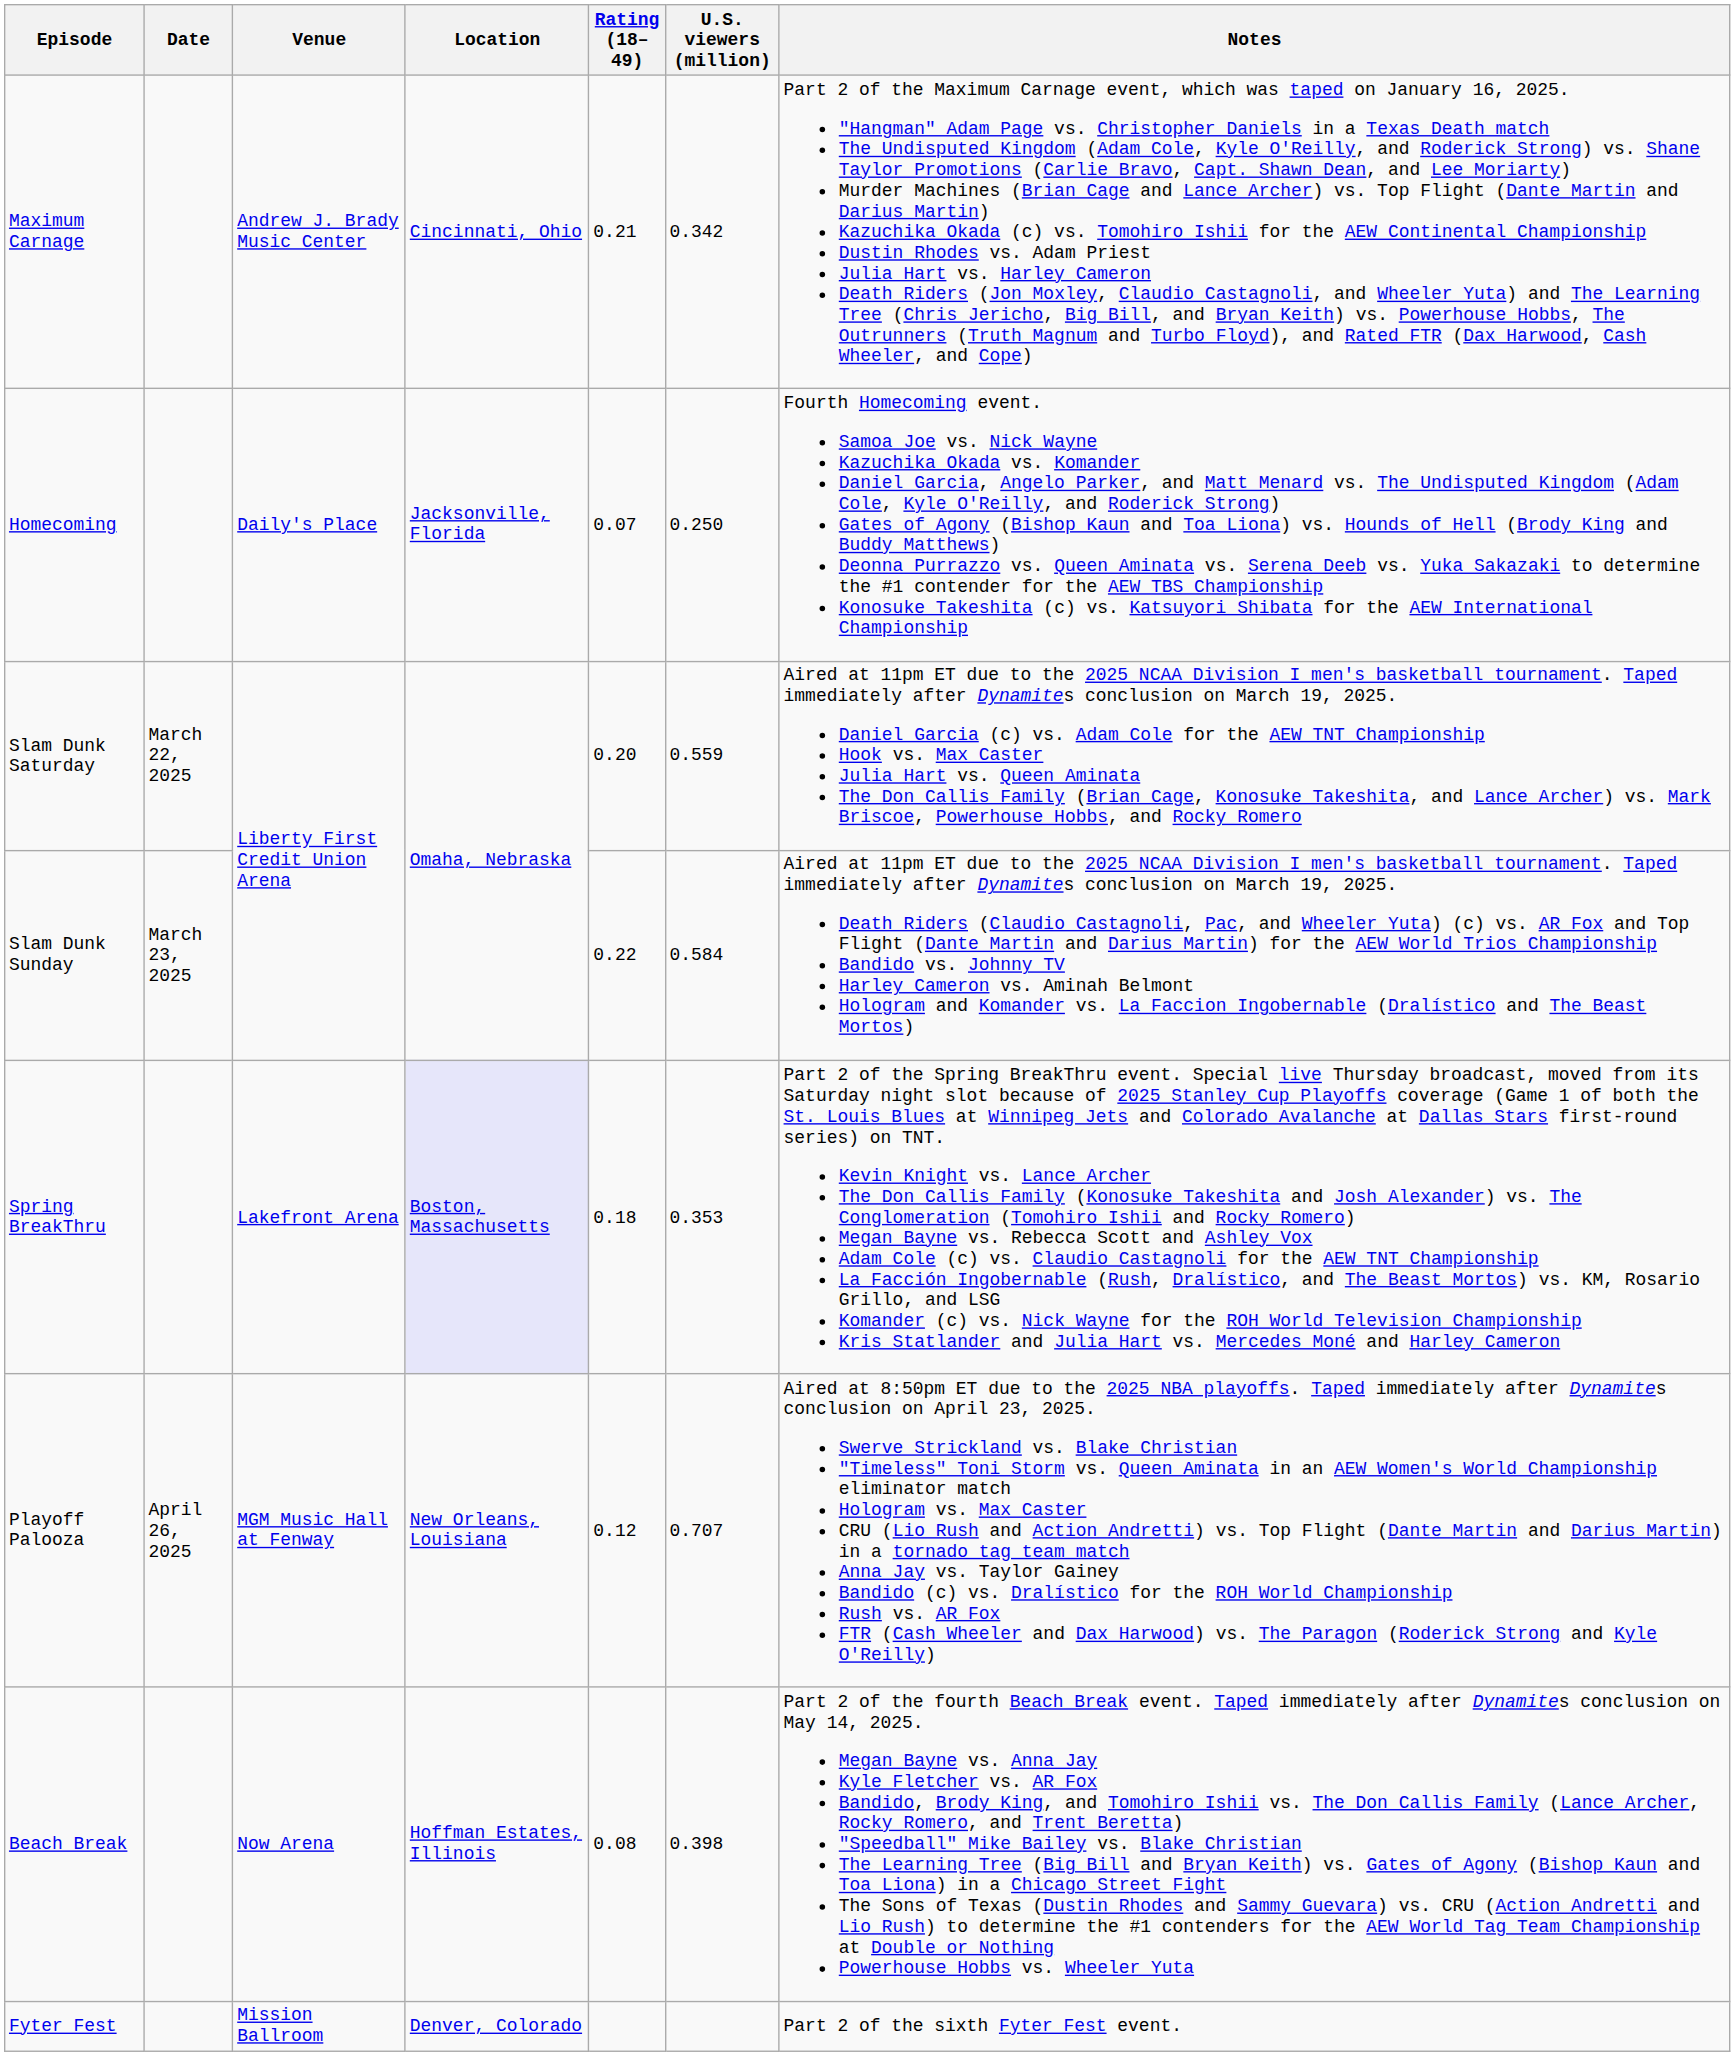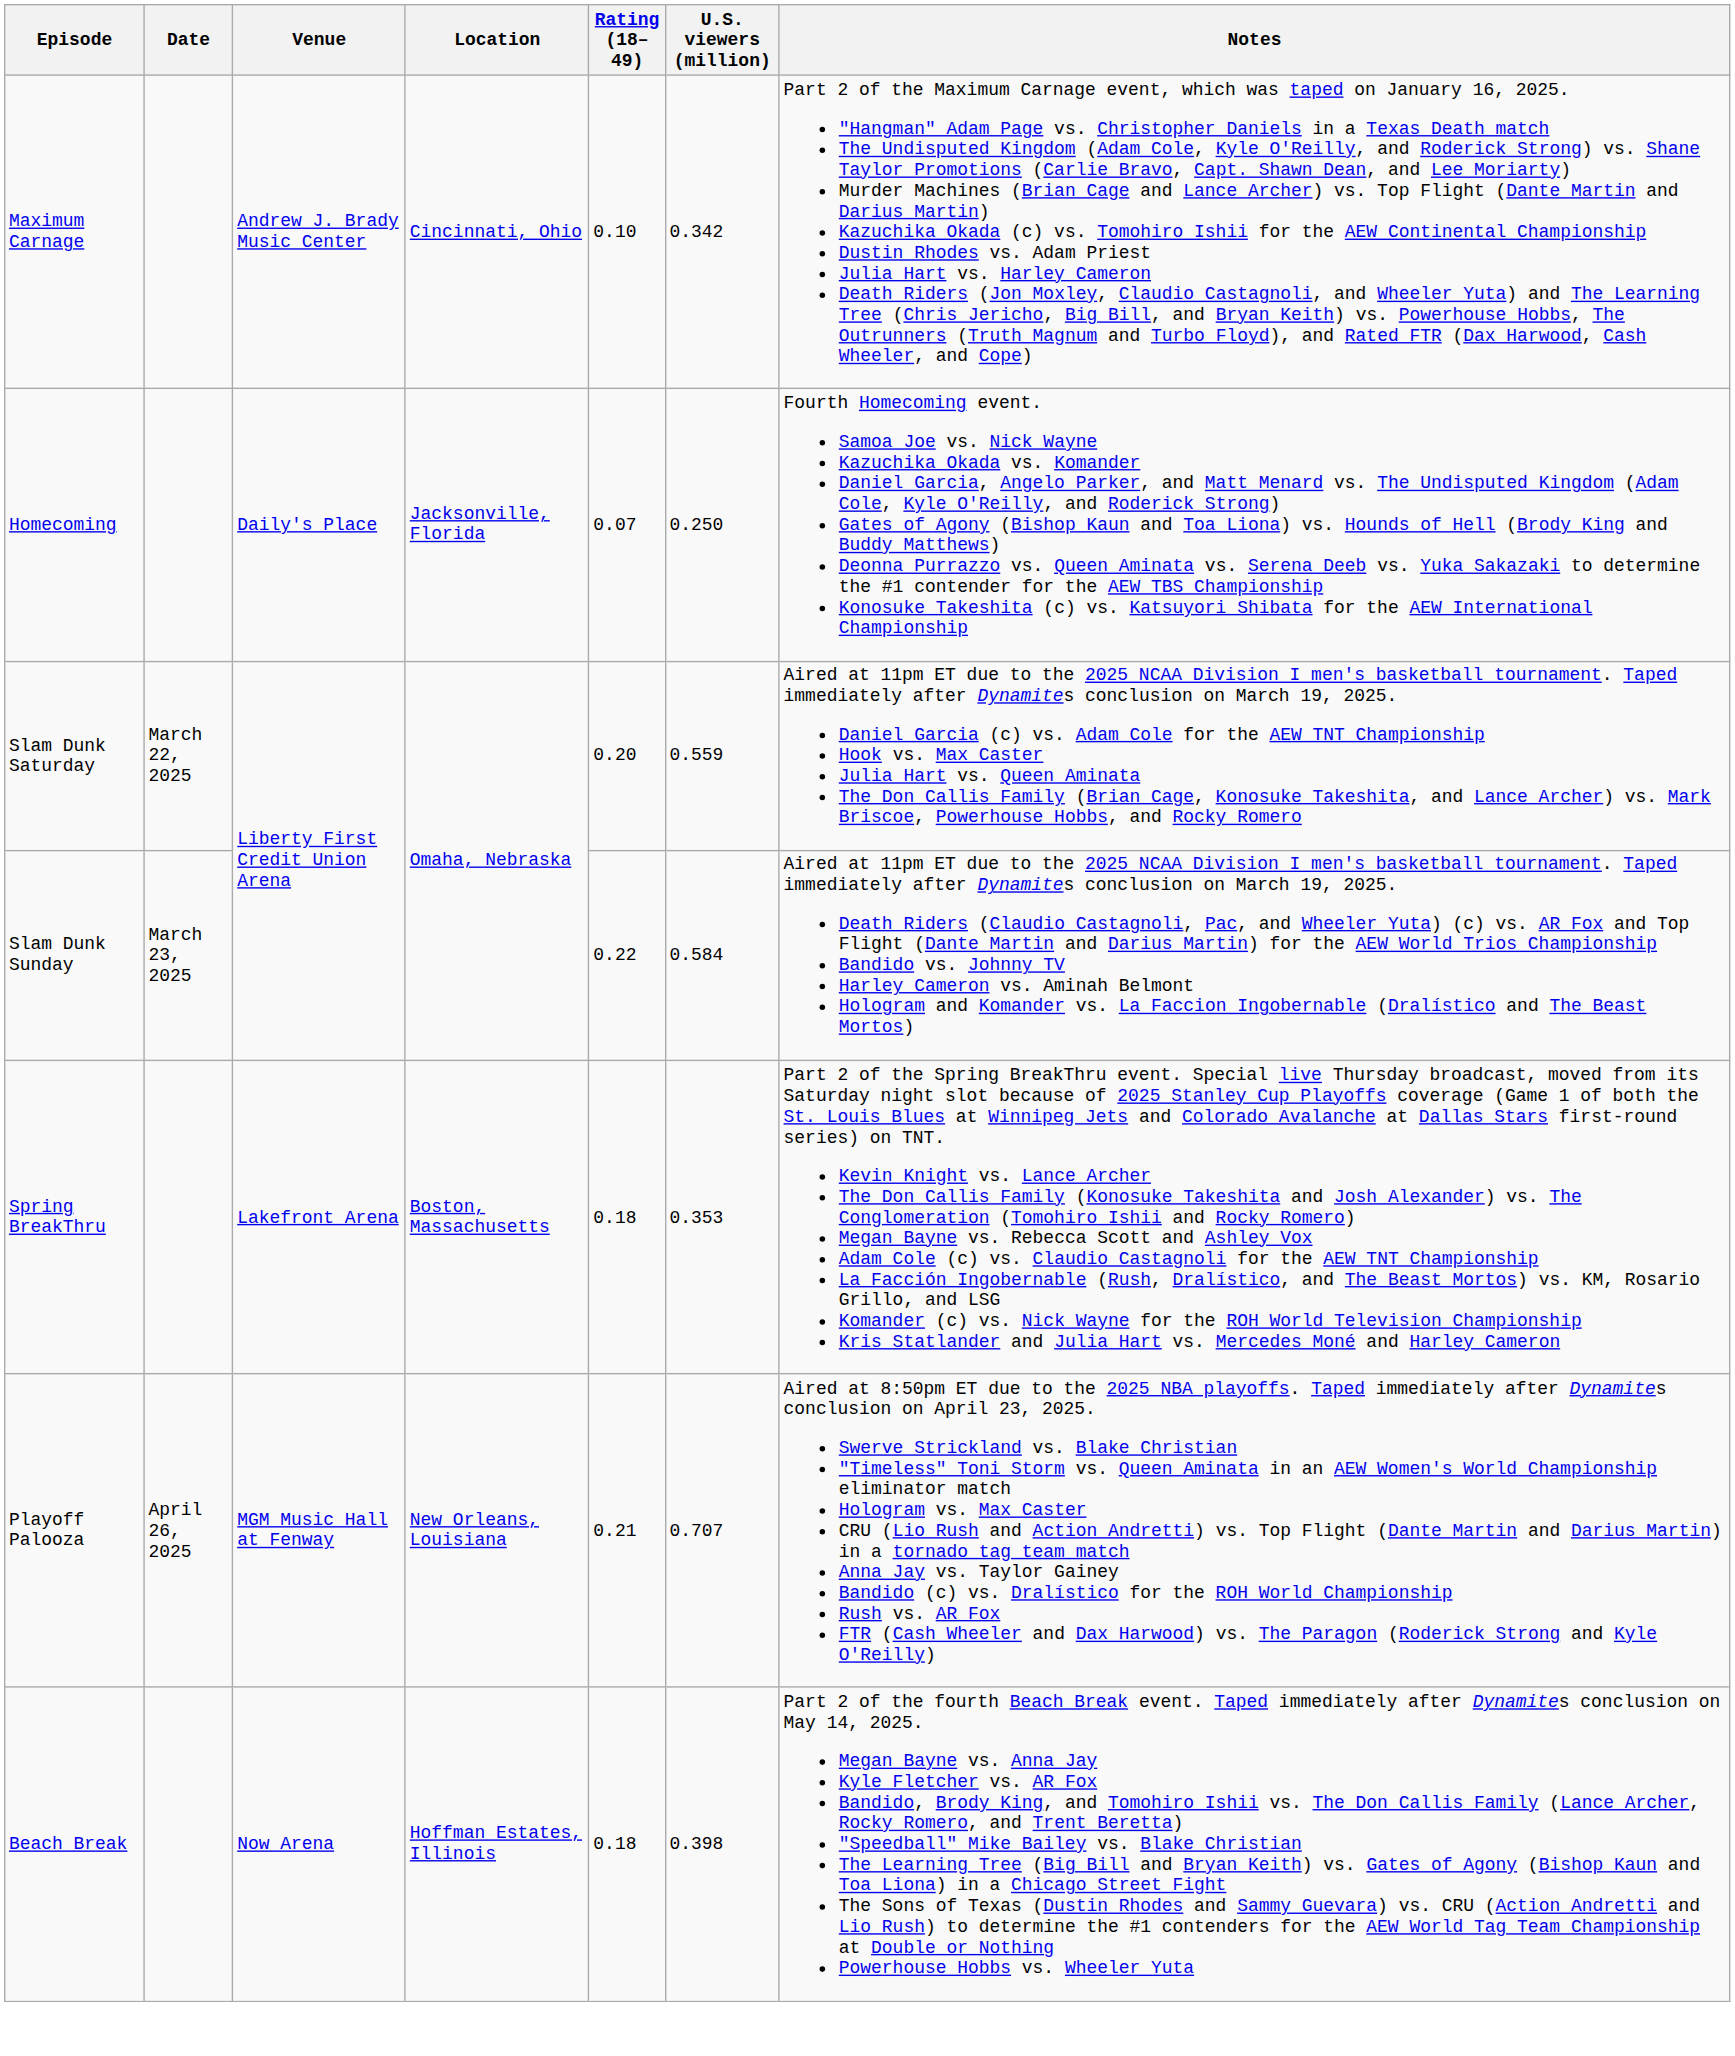Maximum Carnage | Rating (18–49): 0.21 -> 0.10
Spring BreakThru | Location: lavender background -> no background
Playoff Palooza | Rating (18–49): 0.12 -> 0.21
Beach Break | Rating (18–49): 0.08 -> 0.18
- row: Fyter Fest | Mission Ballroom | Denver, Colorado | Part 2 of the sixth Fyter Fest event.
